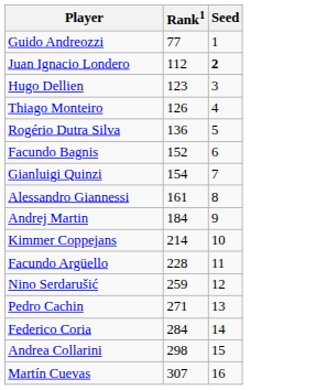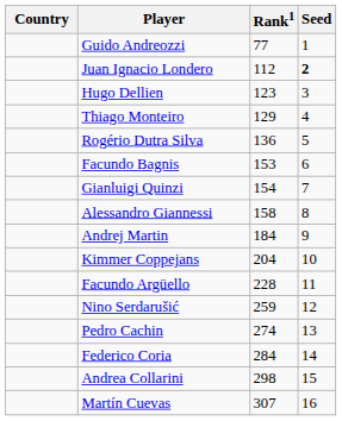+ column: Country
Thiago Monteiro | Rank1: 126 -> 129
Facundo Bagnis | Rank1: 152 -> 153
Alessandro Giannessi | Rank1: 161 -> 158
Kimmer Coppejans | Rank1: 214 -> 204
Pedro Cachin | Rank1: 271 -> 274
